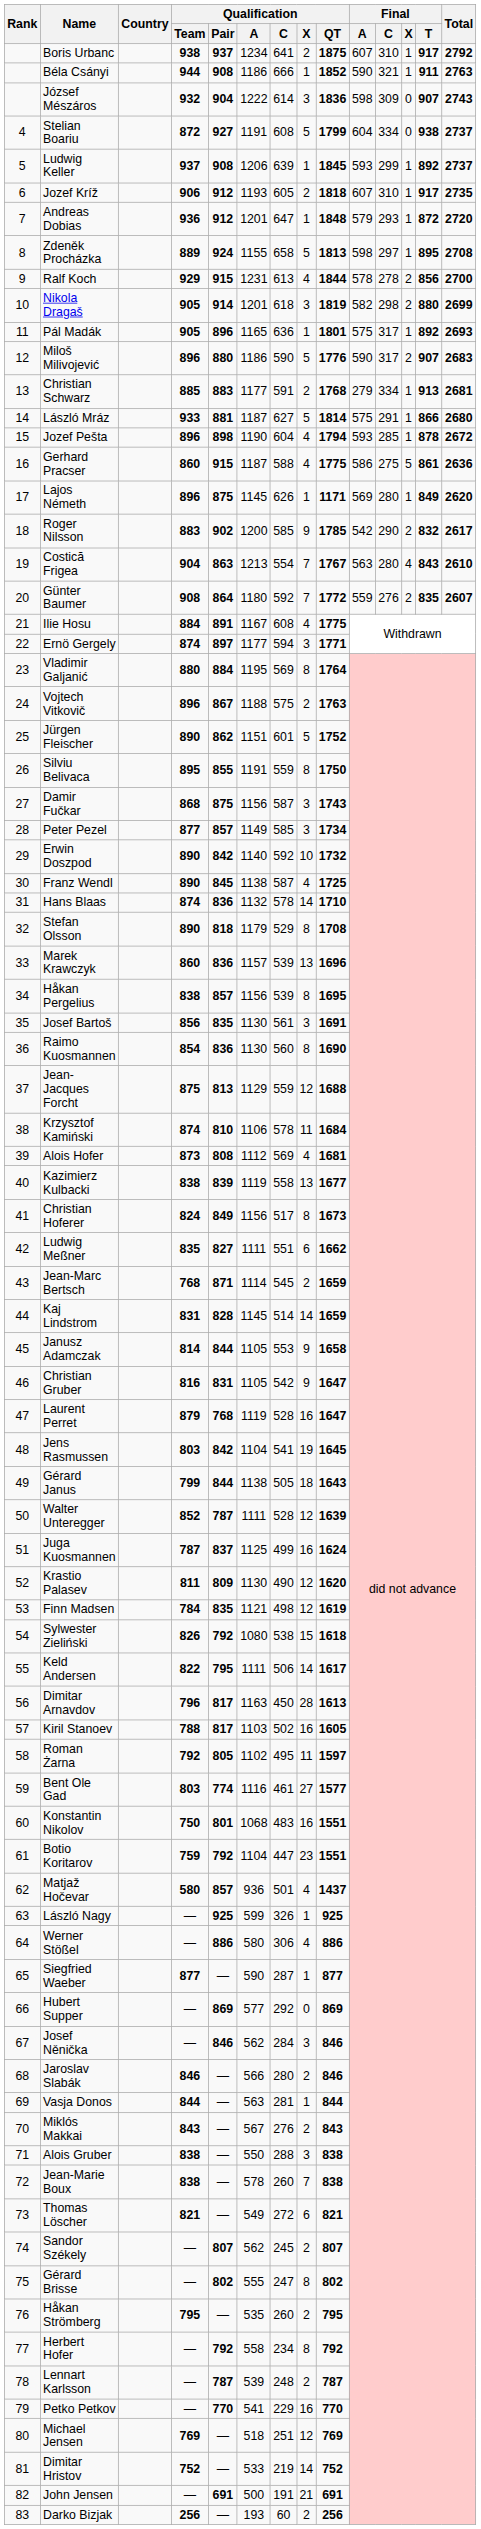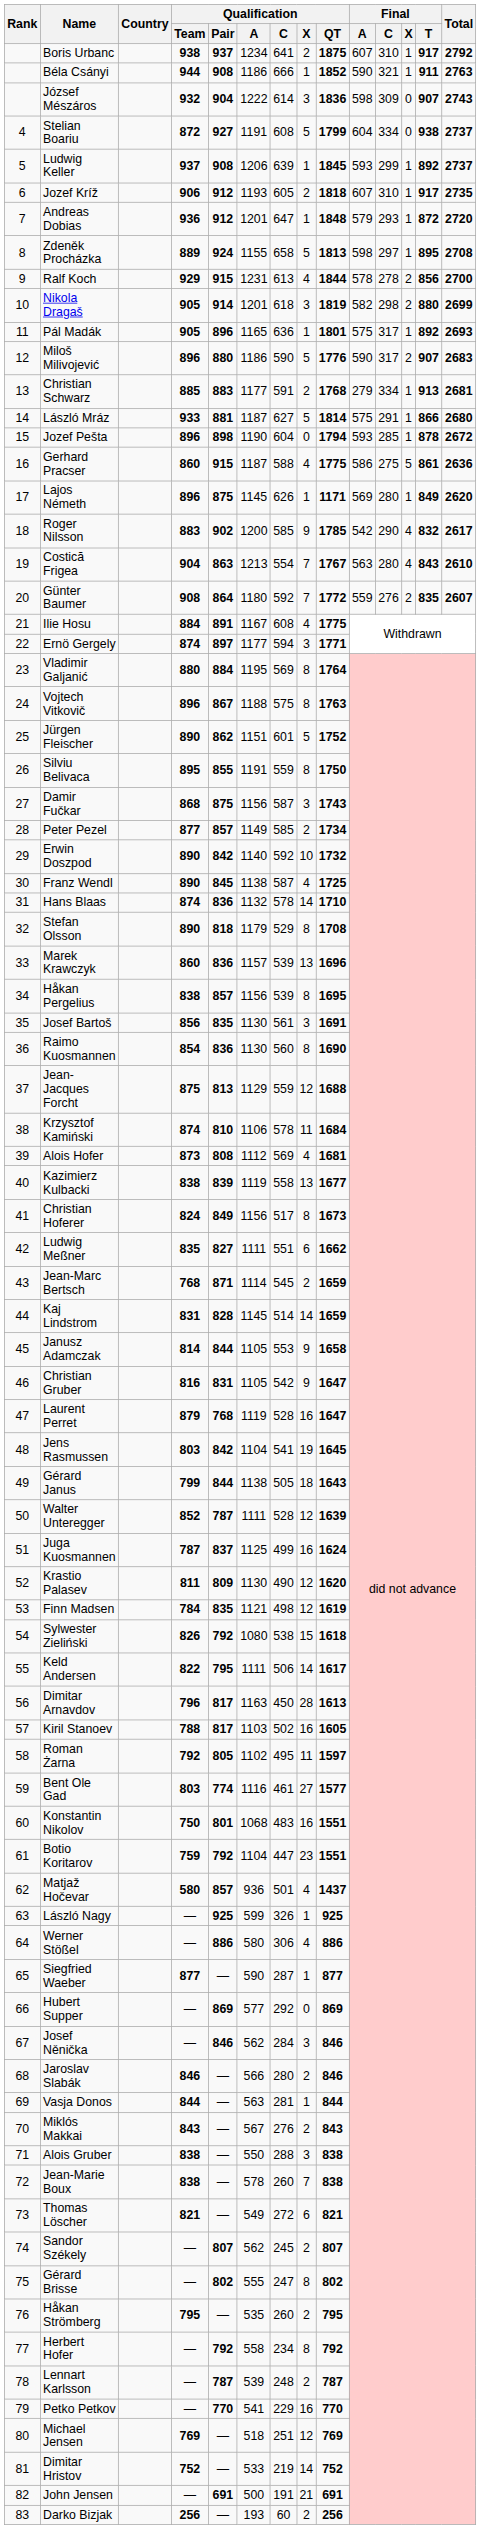Jozef Pešta | Qualification / X: 4 -> 0
Roger Nilsson | Final / X: 2 -> 4
Vojtech Vitkovič | Qualification / X: 2 -> 8
Peter Pezel | Qualification / X: 3 -> 2
